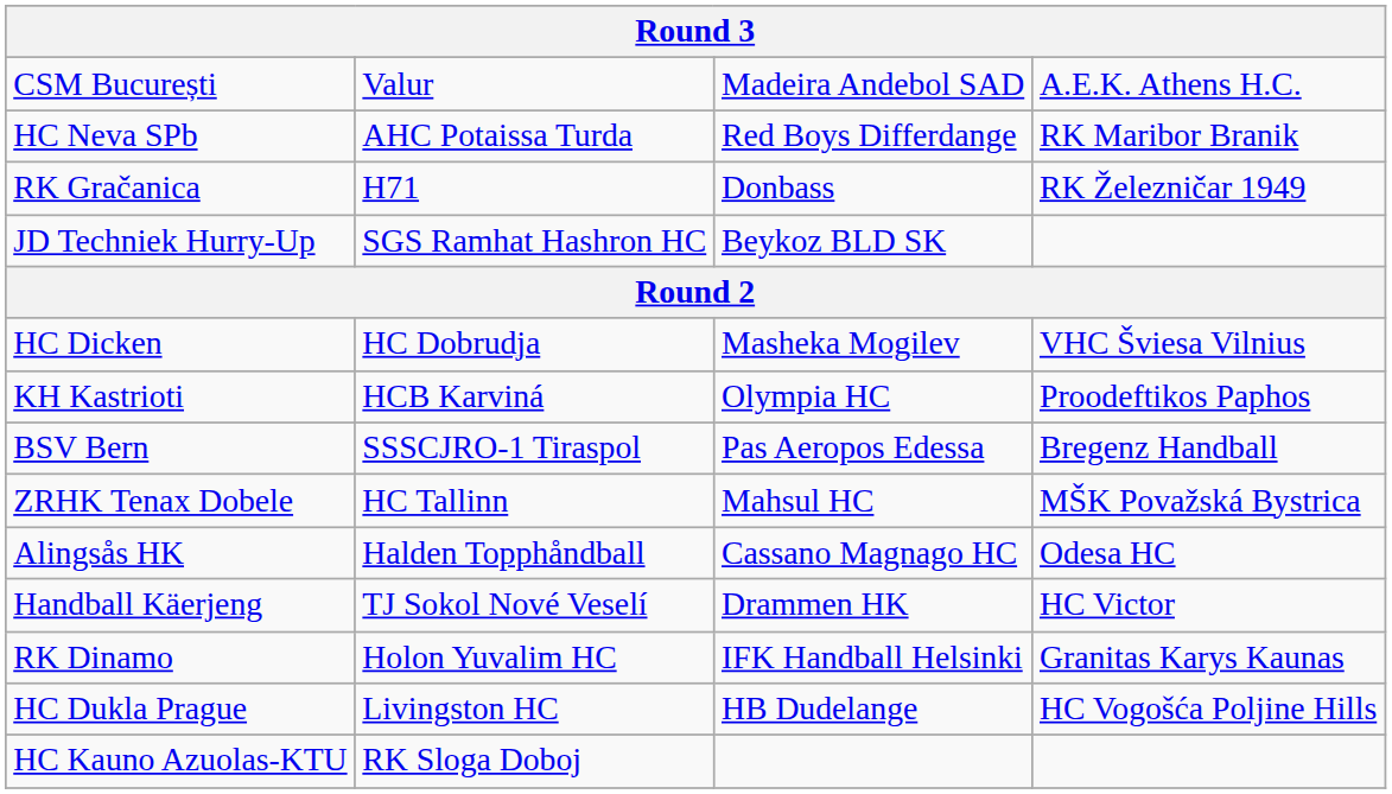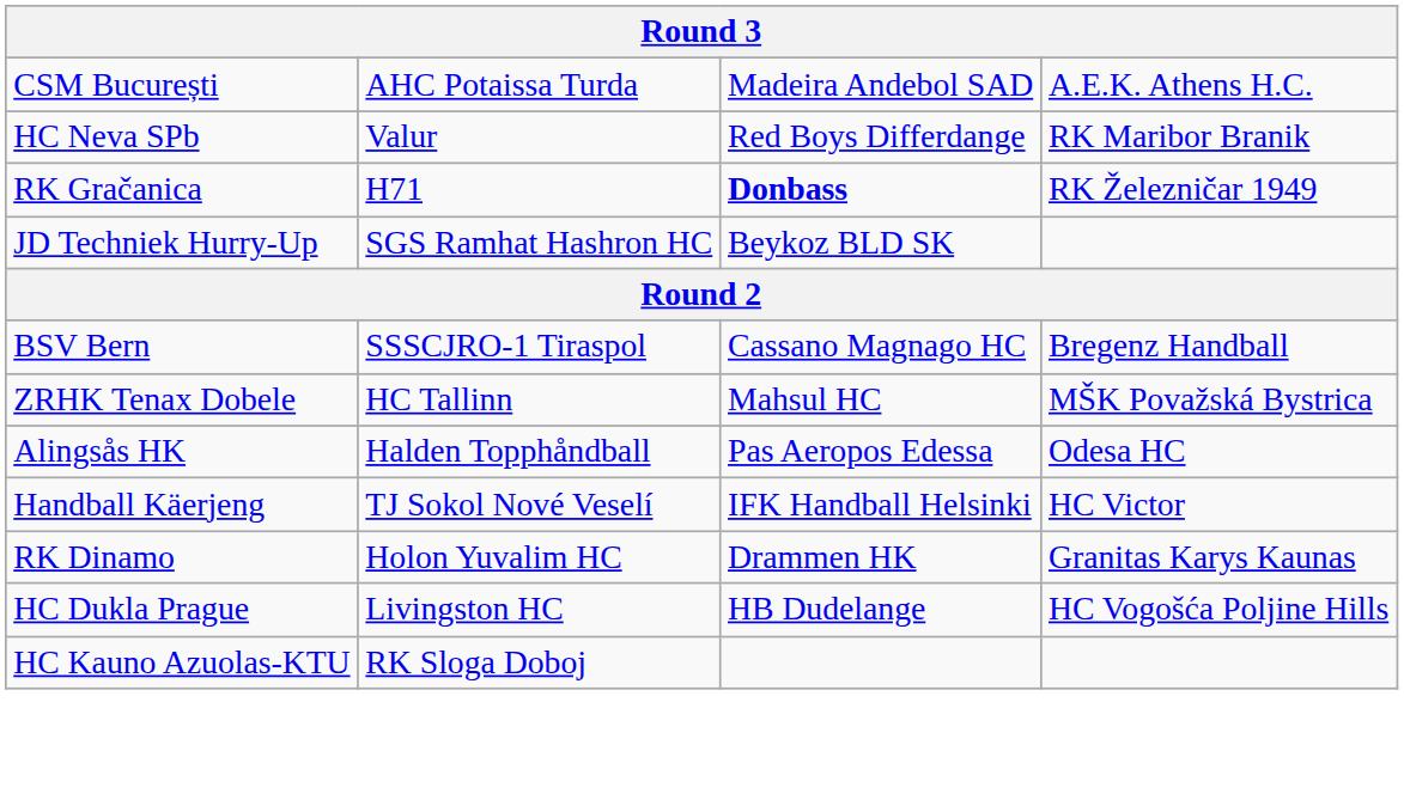CSM București | column 2: Valur -> AHC Potaissa Turda
HC Neva SPb | column 2: AHC Potaissa Turda -> Valur
RK Gračanica | column 3: normal -> bold
- row: HC Dicken | HC Dobrudja | Masheka Mogilev | VHC Šviesa Vilnius
- row: KH Kastrioti | HCB Karviná | Olympia HC | Proodeftikos Paphos
BSV Bern | column 3: Pas Aeropos Edessa -> Cassano Magnago HC
Alingsås HK | column 3: Cassano Magnago HC -> Pas Aeropos Edessa
Handball Käerjeng | column 3: Drammen HK -> IFK Handball Helsinki
RK Dinamo | column 3: IFK Handball Helsinki -> Drammen HK
